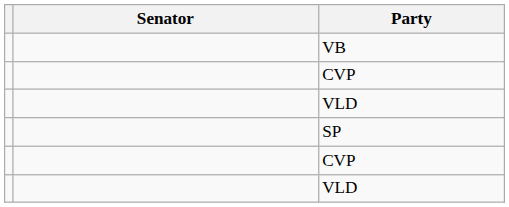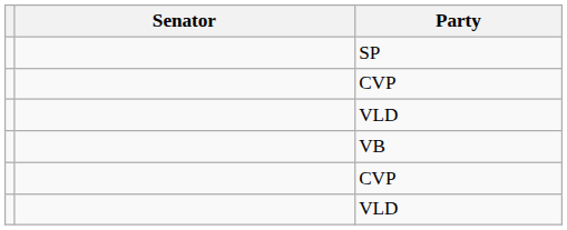rows swapped: VB <-> SP
